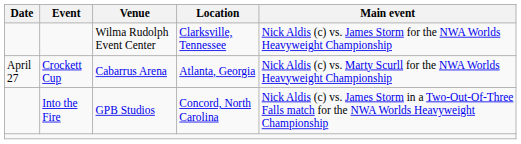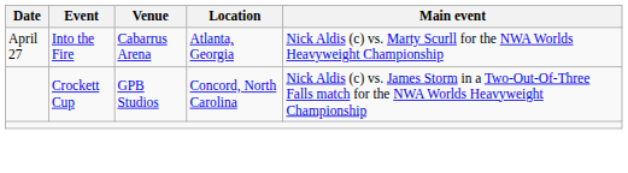- row: Wilma Rudolph Event Center | Clarksville, Tennessee | Nick Aldis (c) vs. James Storm for the NWA Worlds Heavyweight Championship
Cabarrus Arena | Event: Crockett Cup -> Into the Fire
GPB Studios | Event: Into the Fire -> Crockett Cup
